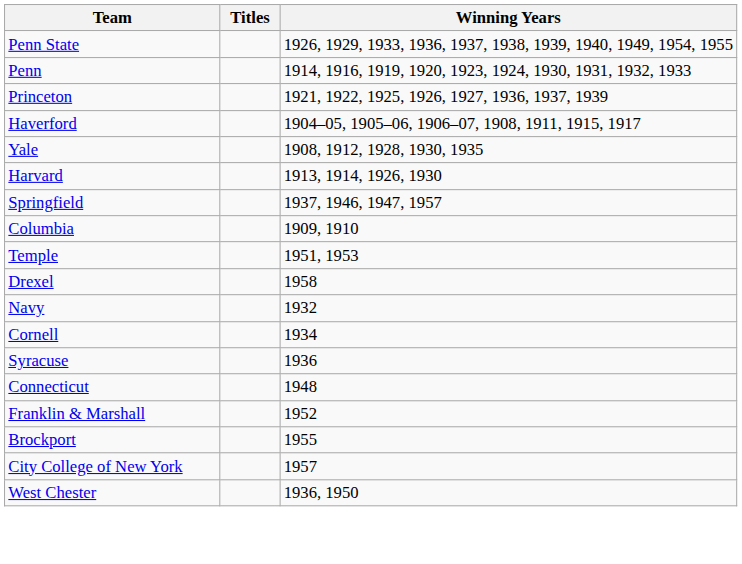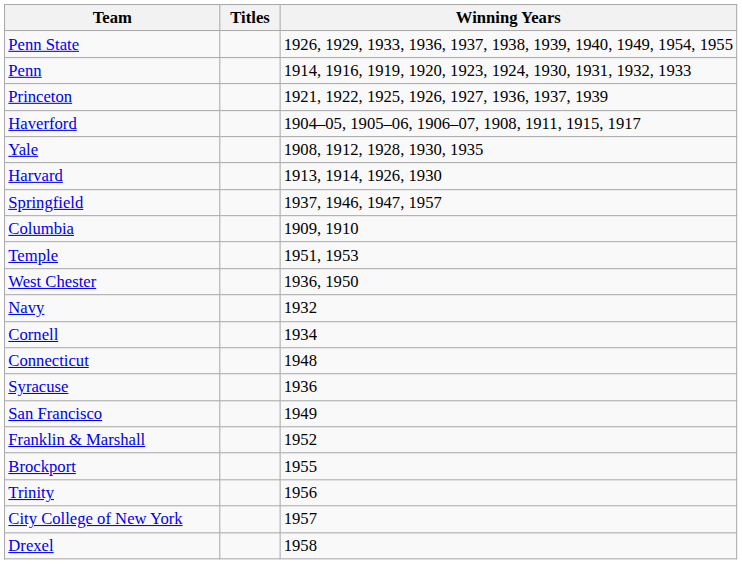rows swapped: West Chester <-> Drexel
rows swapped: Syracuse <-> Connecticut
+ row: San Francisco | 1949
+ row: Trinity | 1956
